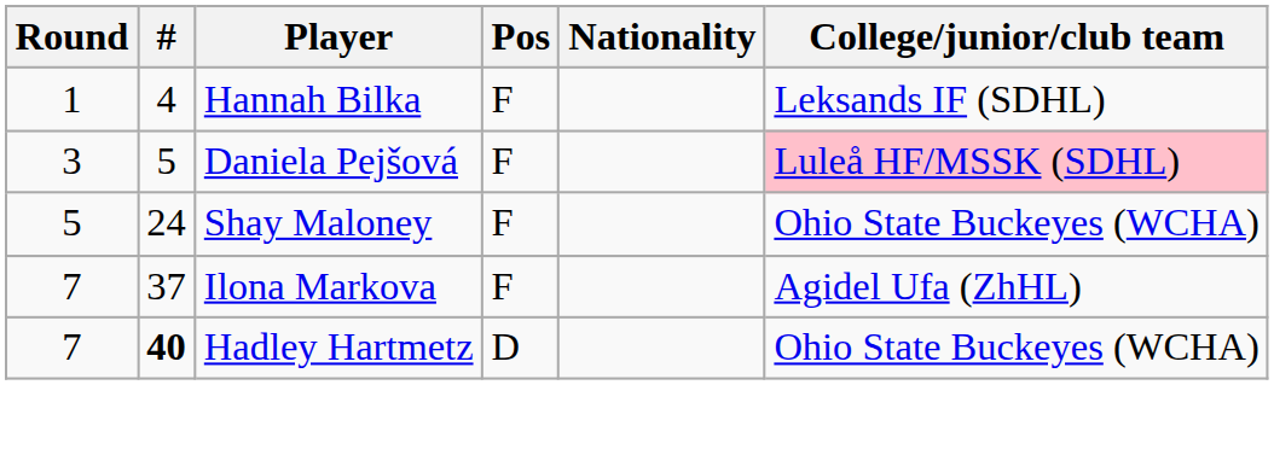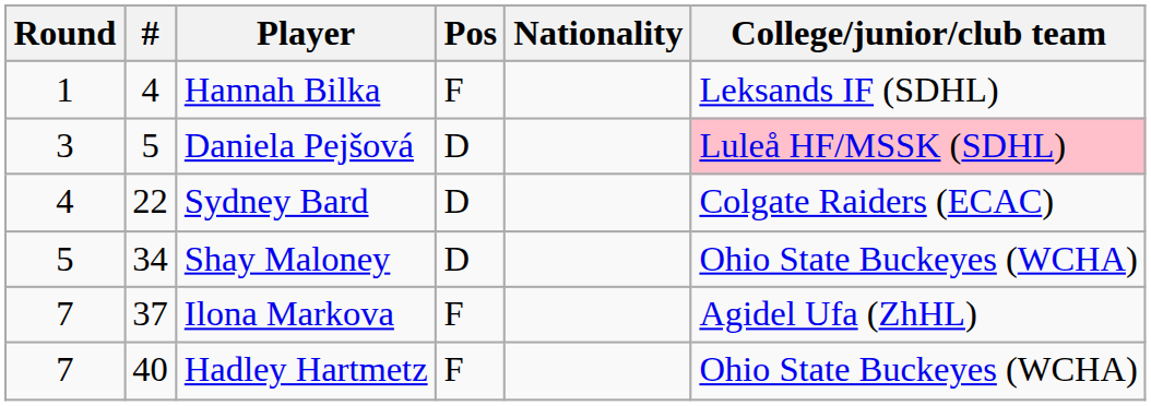Daniela Pejšová | Pos: F -> D
+ row: 4 | 22 | Sydney Bard | D | Colgate Raiders (ECAC)
Shay Maloney | #: 24 -> 34
Shay Maloney | Pos: F -> D
Hadley Hartmetz | #: bold -> normal
Hadley Hartmetz | Pos: D -> F
